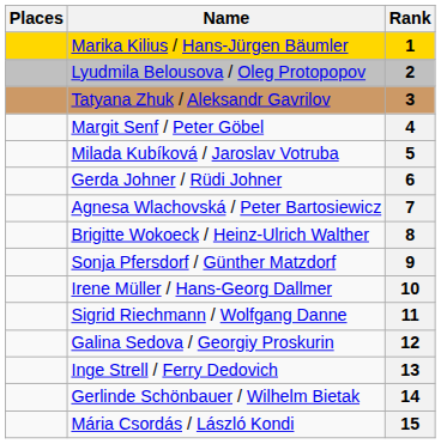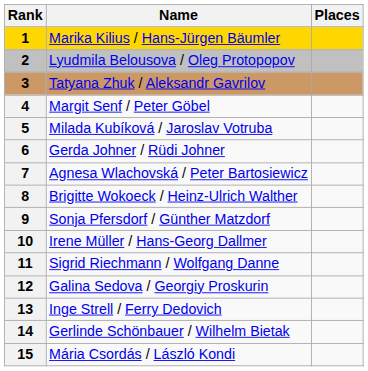columns swapped: Rank <-> Places
